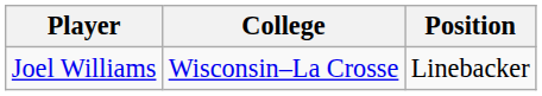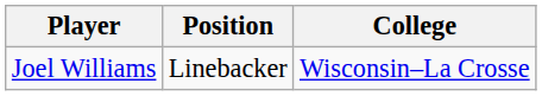columns swapped: Position <-> College
